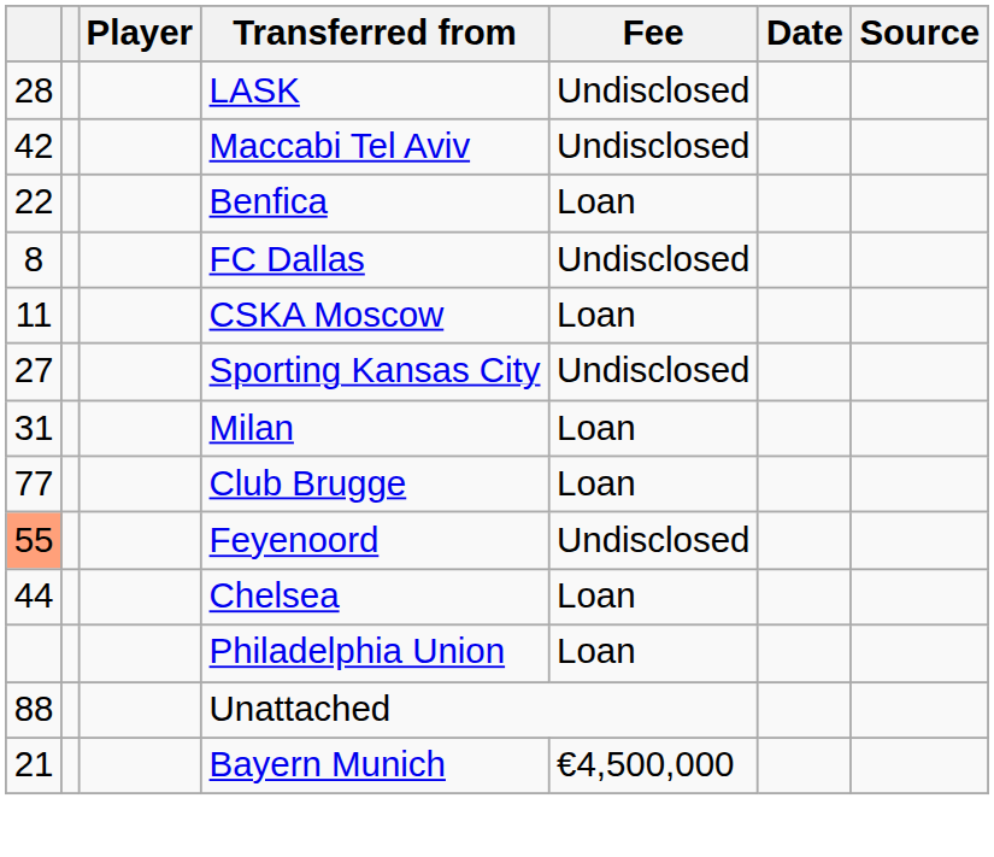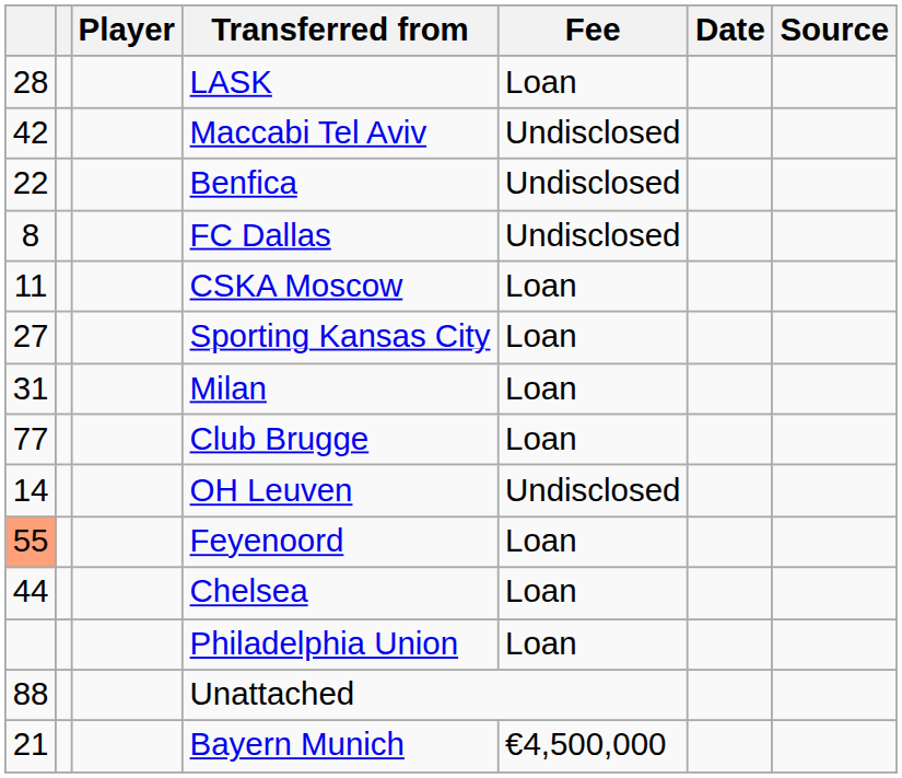LASK | Fee: Undisclosed -> Loan
Benfica | Fee: Loan -> Undisclosed
Sporting Kansas City | Fee: Undisclosed -> Loan
+ row: 14 | OH Leuven | Undisclosed
Feyenoord | Fee: Undisclosed -> Loan
